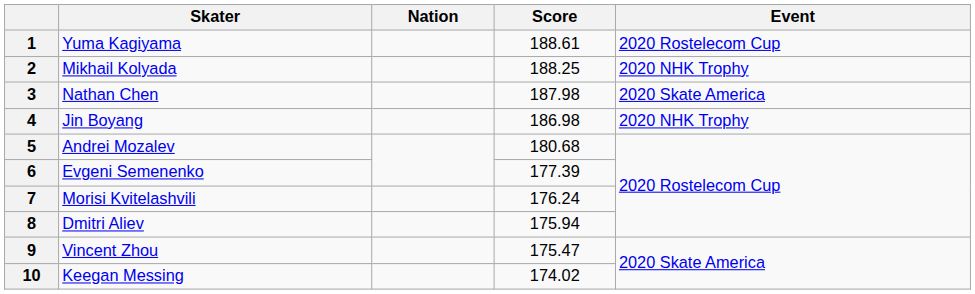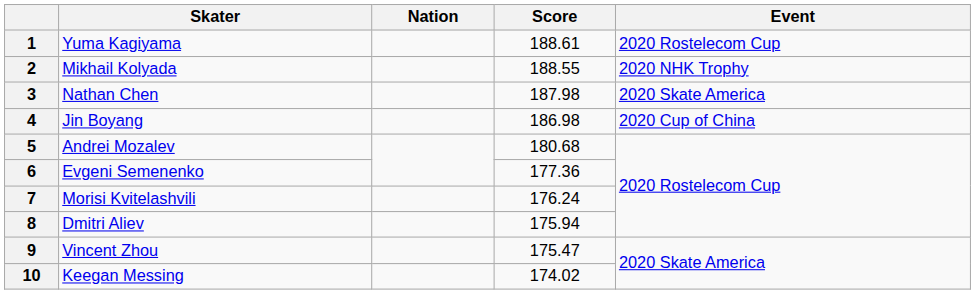2 | Score: 188.25 -> 188.55
4 | Event: 2020 NHK Trophy -> 2020 Cup of China
6 | Score: 177.39 -> 177.36
